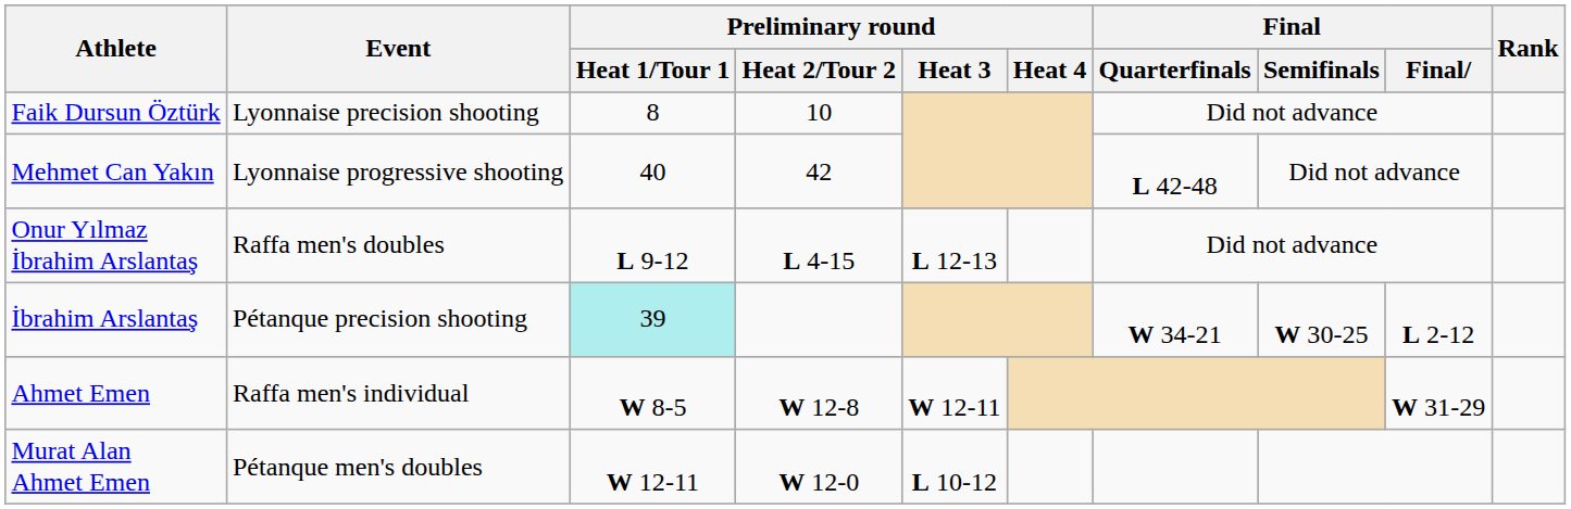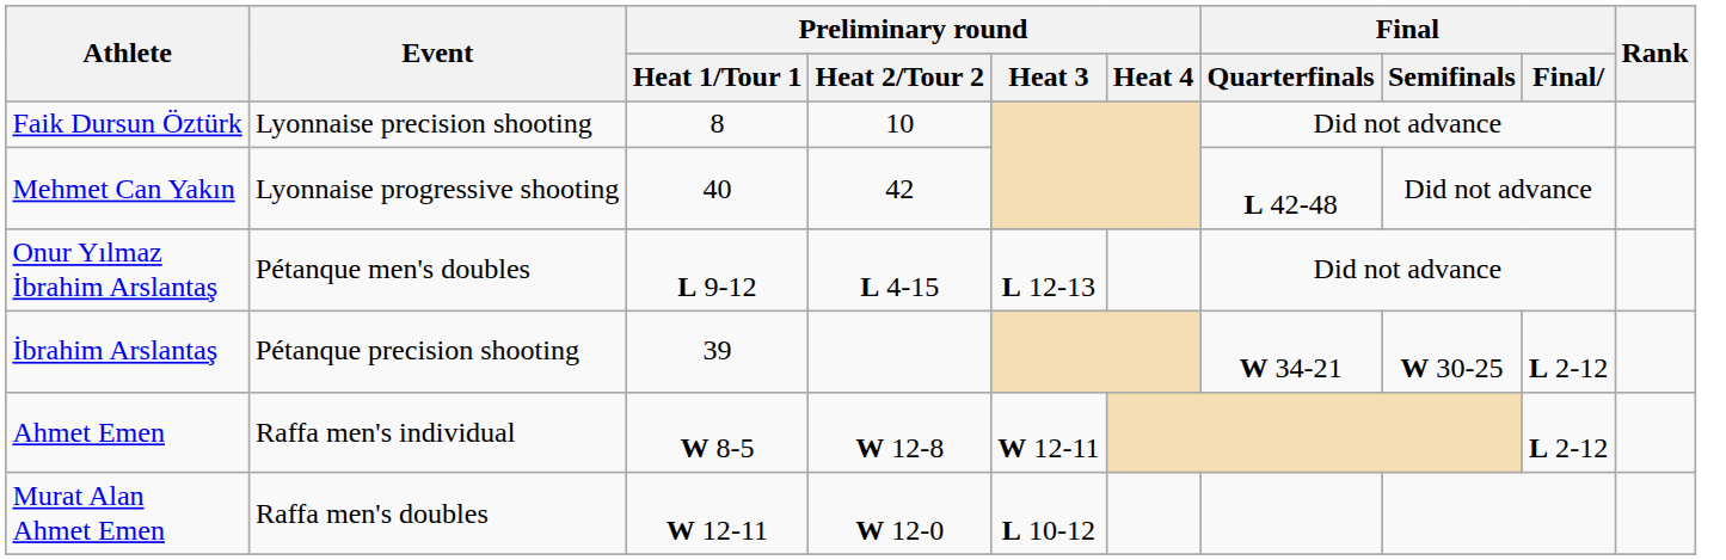Onur Yılmaz İbrahim Arslantaş | Event: Raffa men's doubles -> Pétanque men's doubles
İbrahim Arslantaş | Preliminary round / Heat 1/Tour 1: paleturquoise background -> no background
Ahmet Emen | Final: W 31-29 -> L 2-12
Murat Alan Ahmet Emen | Event: Pétanque men's doubles -> Raffa men's doubles
